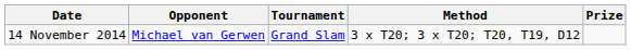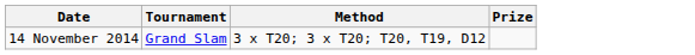- column: Opponent | Michael van Gerwen
